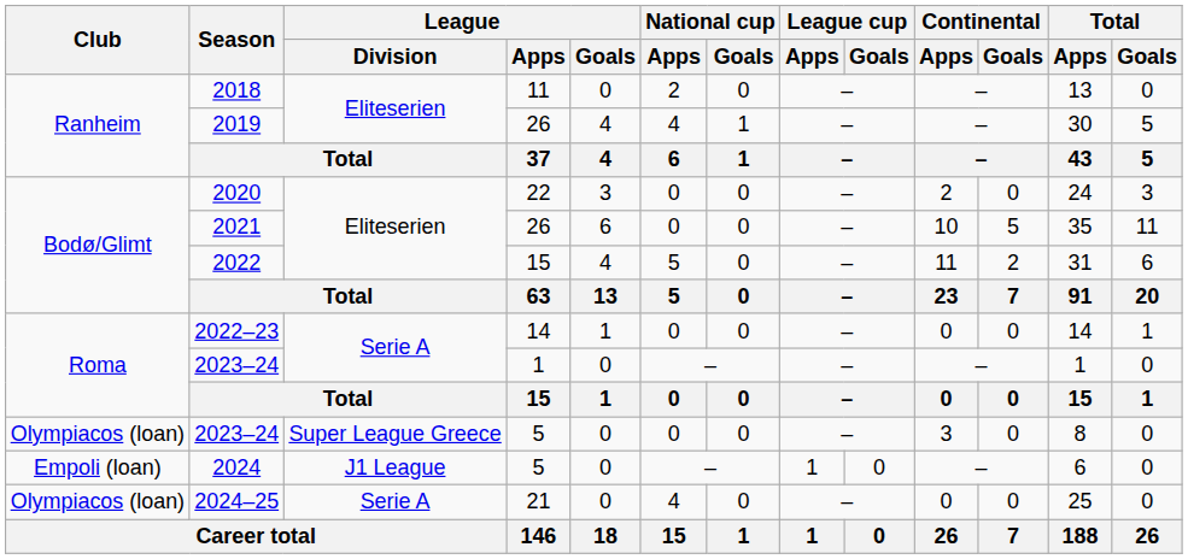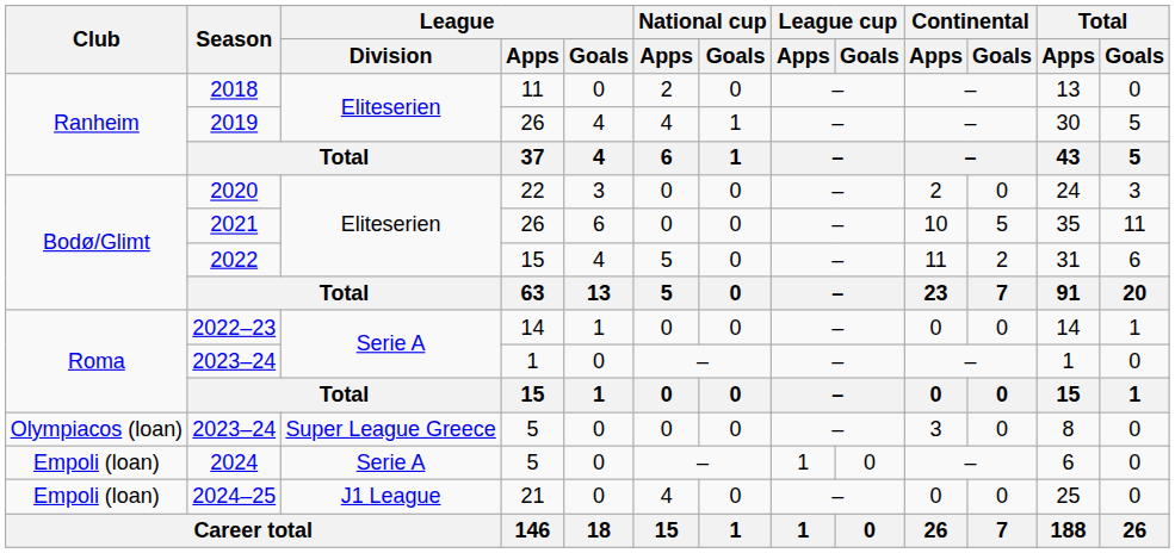2024 | League / Division: J1 League -> Serie A
2024–25 | Club: Olympiacos (loan) -> Empoli (loan)
2024–25 | League / Division: Serie A -> J1 League
